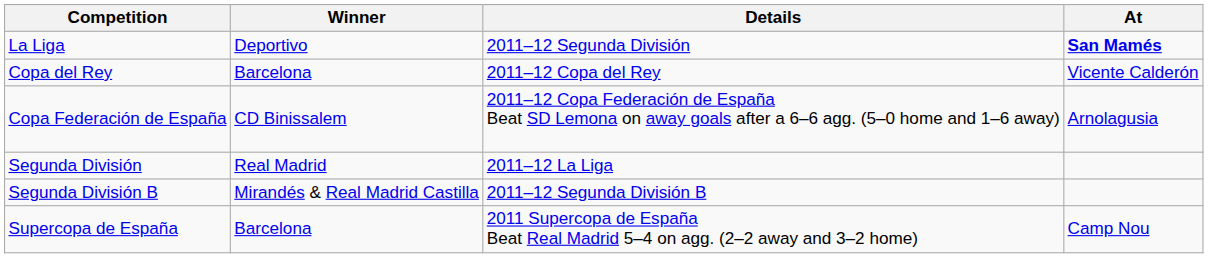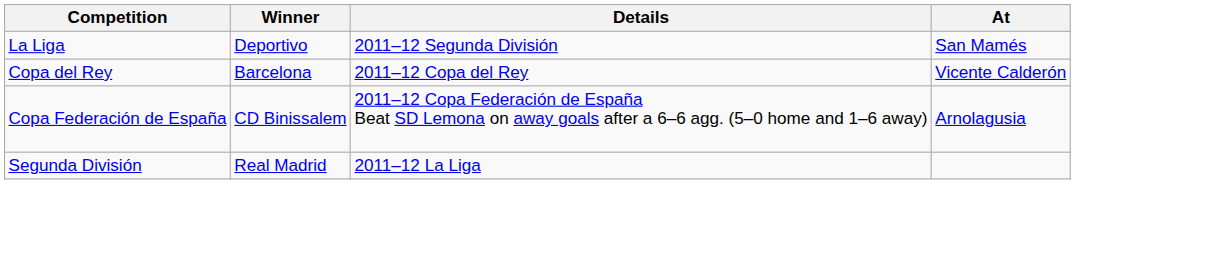La Liga | At: bold -> normal
- row: Segunda División B | Mirandés & Real Madrid Castilla | 2011–12 Segunda División B
- row: Supercopa de España | Barcelona | 2011 Supercopa de España Beat Real Madrid 5–4 on agg. (2–2 away and 3–2 home) | Camp Nou
